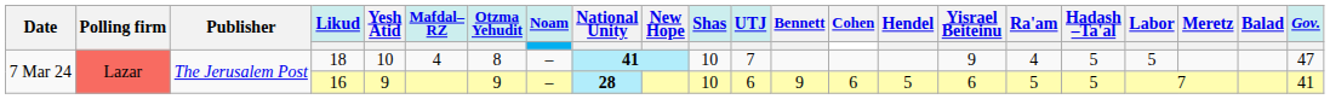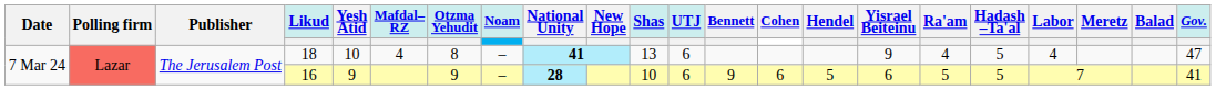18 | Shas: 10 -> 13
18 | UTJ: 7 -> 6
18 | Labor: 5 -> 4
